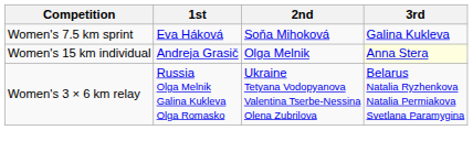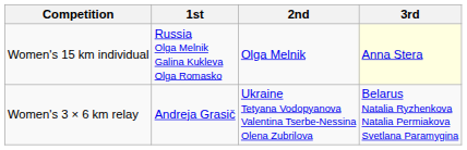- row: Women's 7.5 km sprint | Eva Háková | Soňa Mihoková | Galina Kukleva
Women's 15 km individual | 1st: Andreja Grasič -> Russia Olga Melnik Galina Kukleva Olga Romasko
Women's 3 × 6 km relay | 1st: Russia Olga Melnik Galina Kukleva Olga Romasko -> Andreja Grasič
